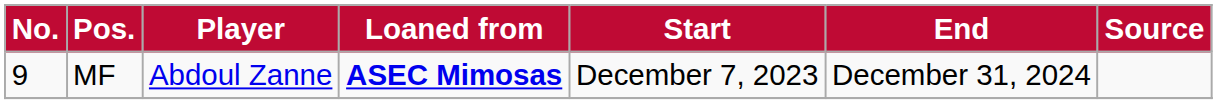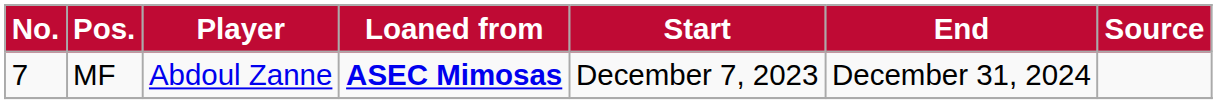MF | No.: 9 -> 7
